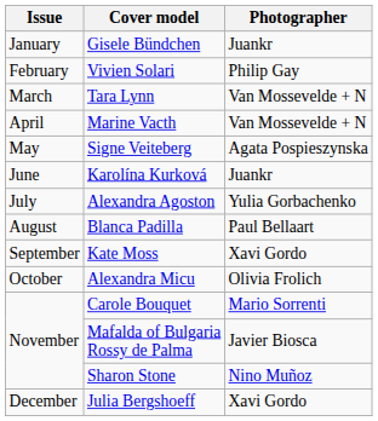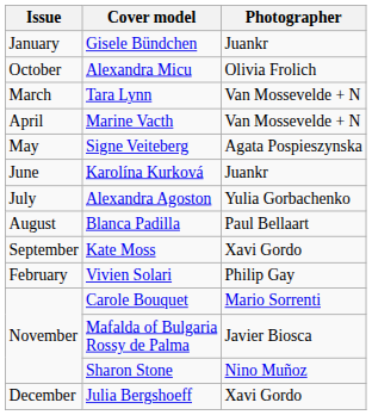rows swapped: Vivien Solari <-> Alexandra Micu
